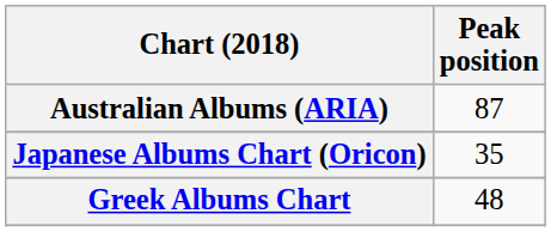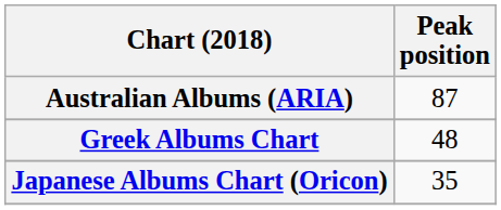rows swapped: Greek Albums Chart <-> Japanese Albums Chart (Oricon)
